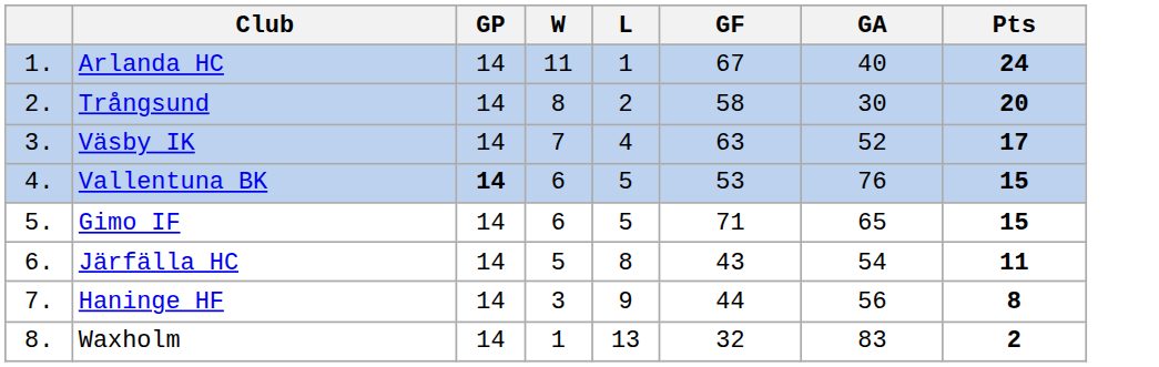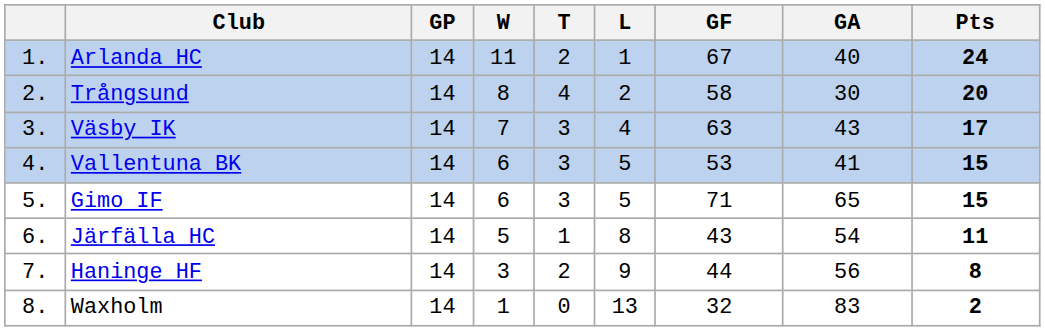+ column: T | 2 | 4 | 3 | 3 | 3 | 1 | 2 | 0
Väsby IK | GA: 52 -> 43
Vallentuna BK | GP: bold -> normal
Vallentuna BK | GA: 76 -> 41
